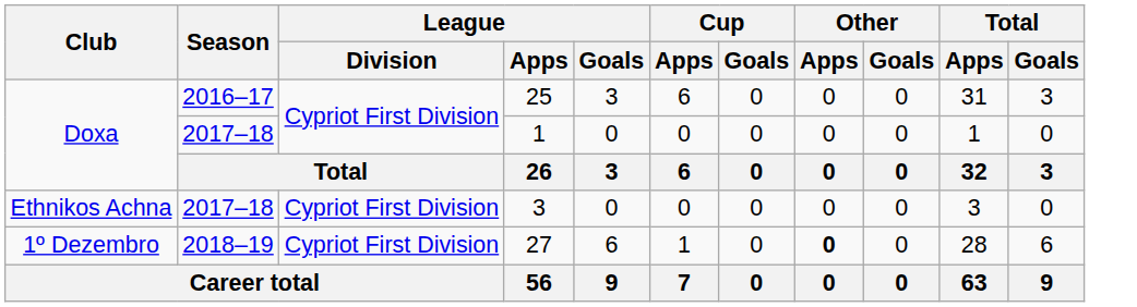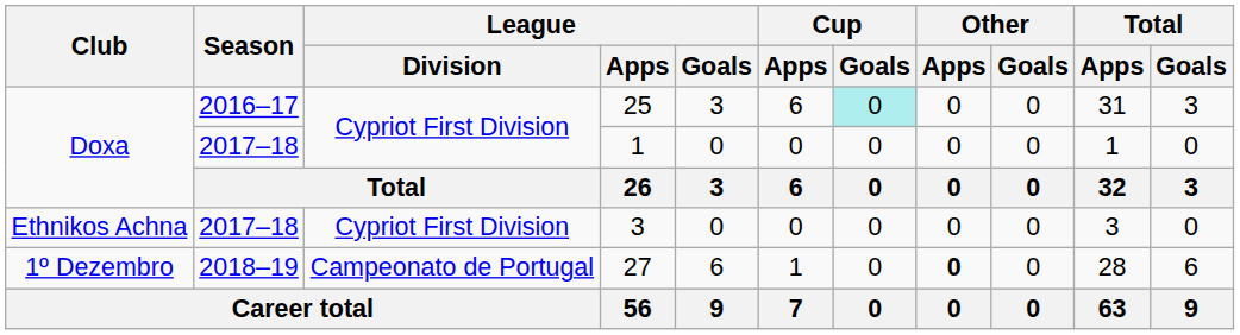25 | Cup / Goals: no background -> paleturquoise background
27 | League / Division: Cypriot First Division -> Campeonato de Portugal
